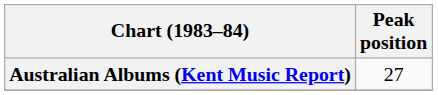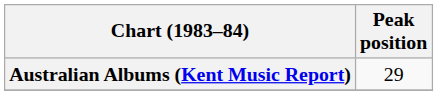Australian Albums (Kent Music Report) | Peak position: 27 -> 29
